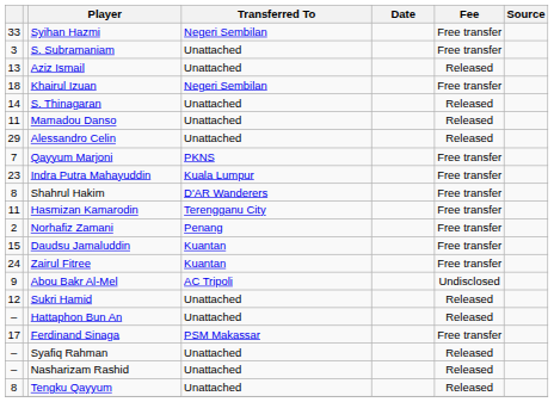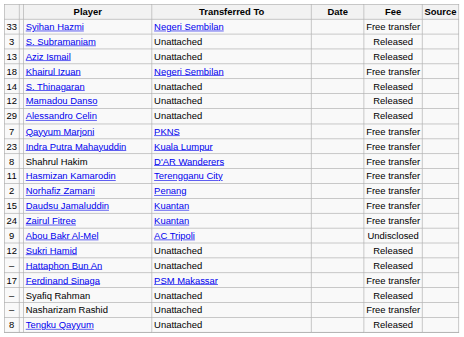S. Subramaniam | Fee: Free transfer -> Released
Mamadou Danso | column 1: 11 -> 12
Nasharizam Rashid | Fee: Released -> Free transfer
